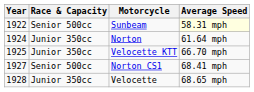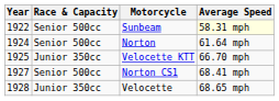Norton | Race & Capacity: Junior 350cc -> Senior 500cc
